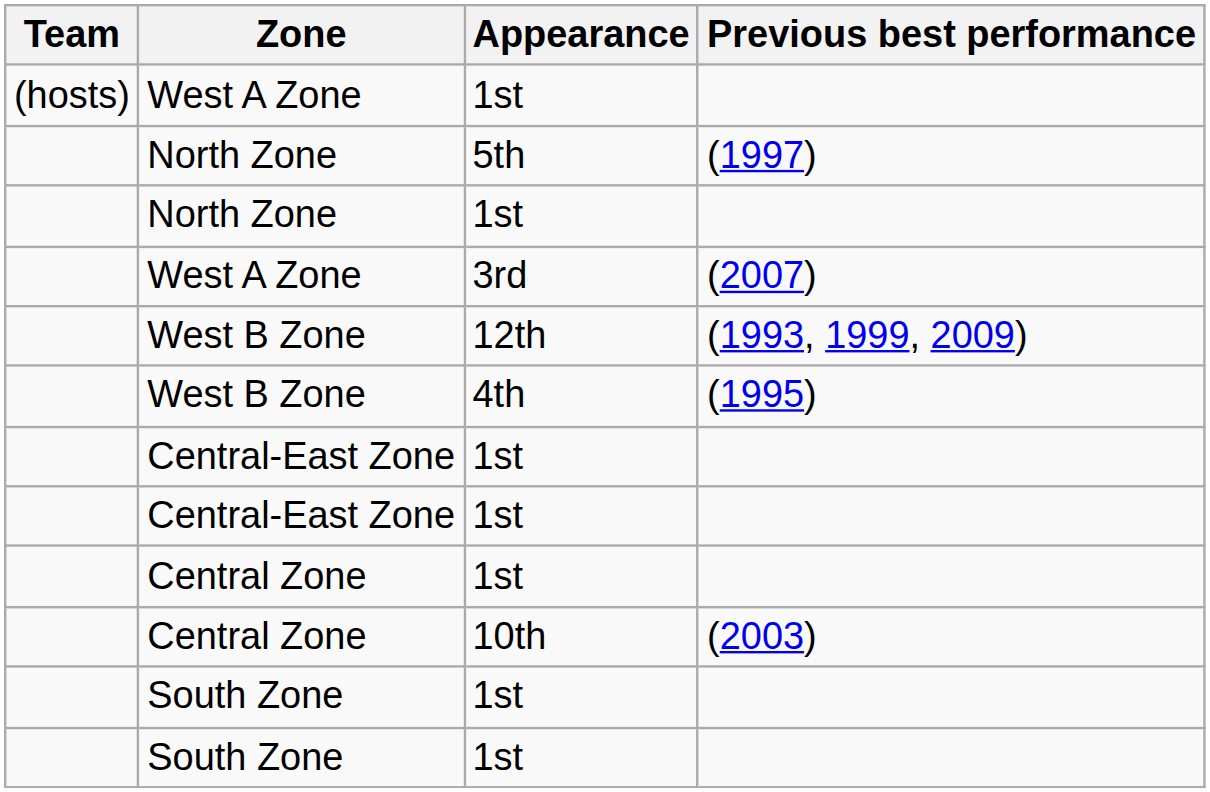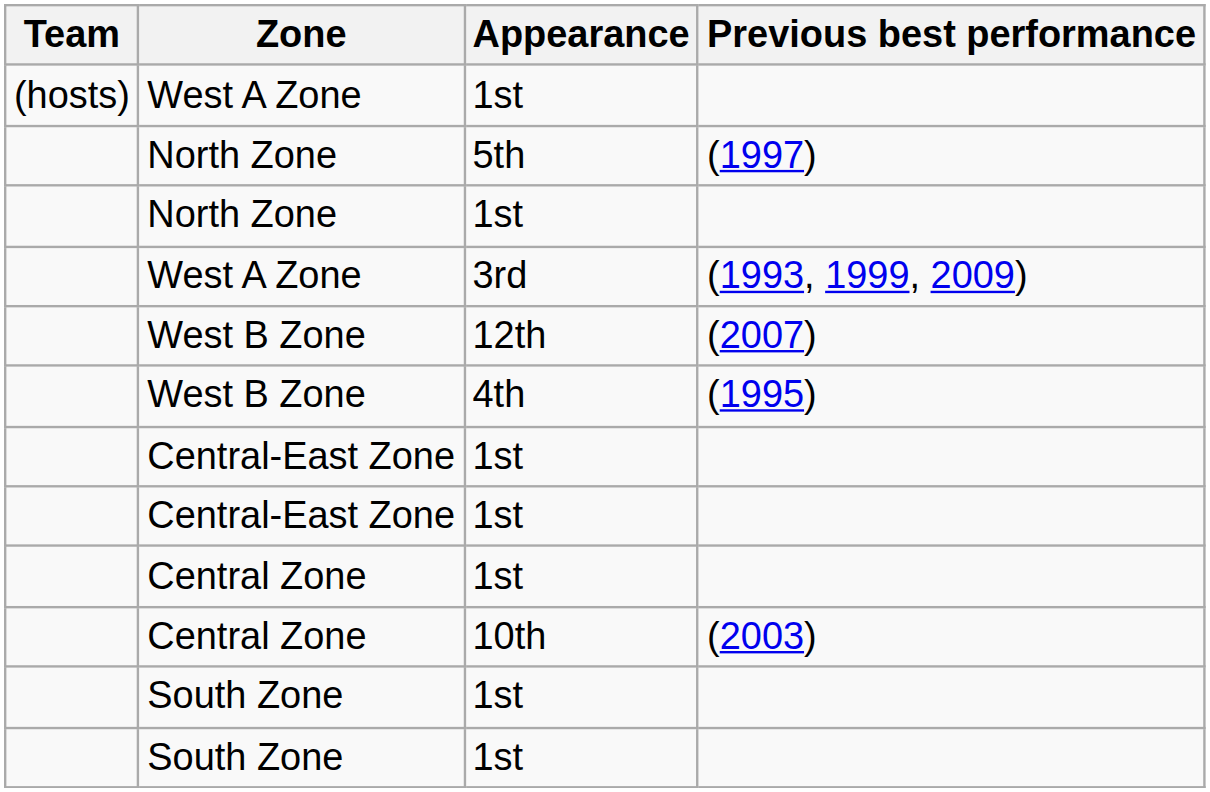West A Zone / 3rd | Previous best performance: (2007) -> (1993, 1999, 2009)
West B Zone / 12th | Previous best performance: (1993, 1999, 2009) -> (2007)
